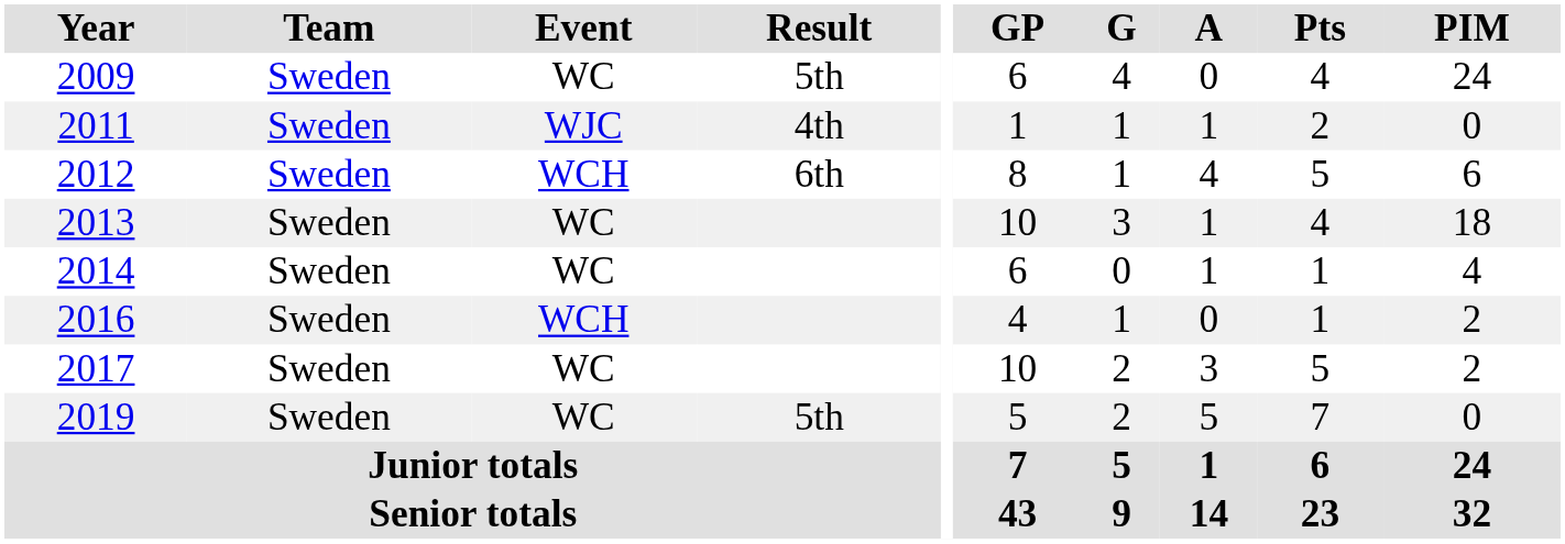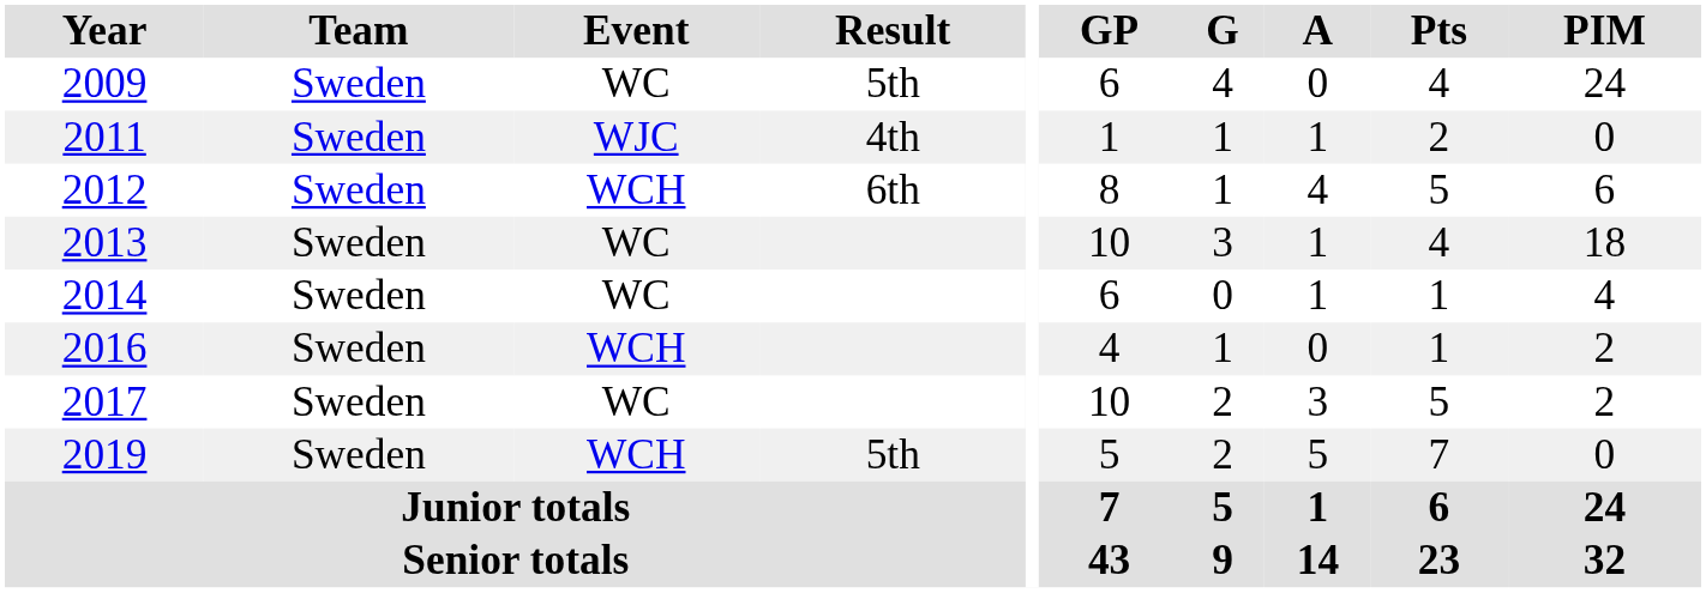2019 | Event: WC -> WCH
